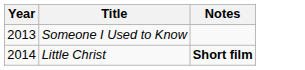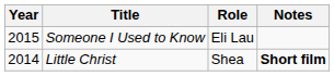+ column: Role | Eli Lau | Shea
Someone I Used to Know | Year: 2013 -> 2015
